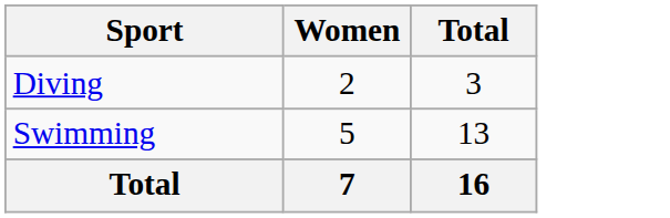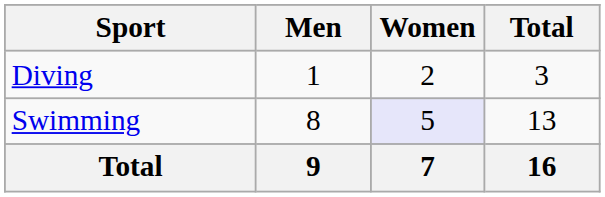+ column: Men | 1 | 8 | 9
Swimming | Women: no background -> lavender background
